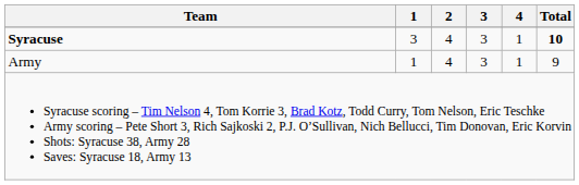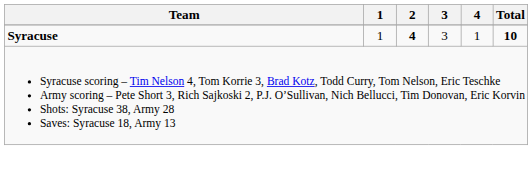Syracuse | 1: 3 -> 1
Syracuse | 2: normal -> bold
- row: Army | 1 | 4 | 3 | 1 | 9
